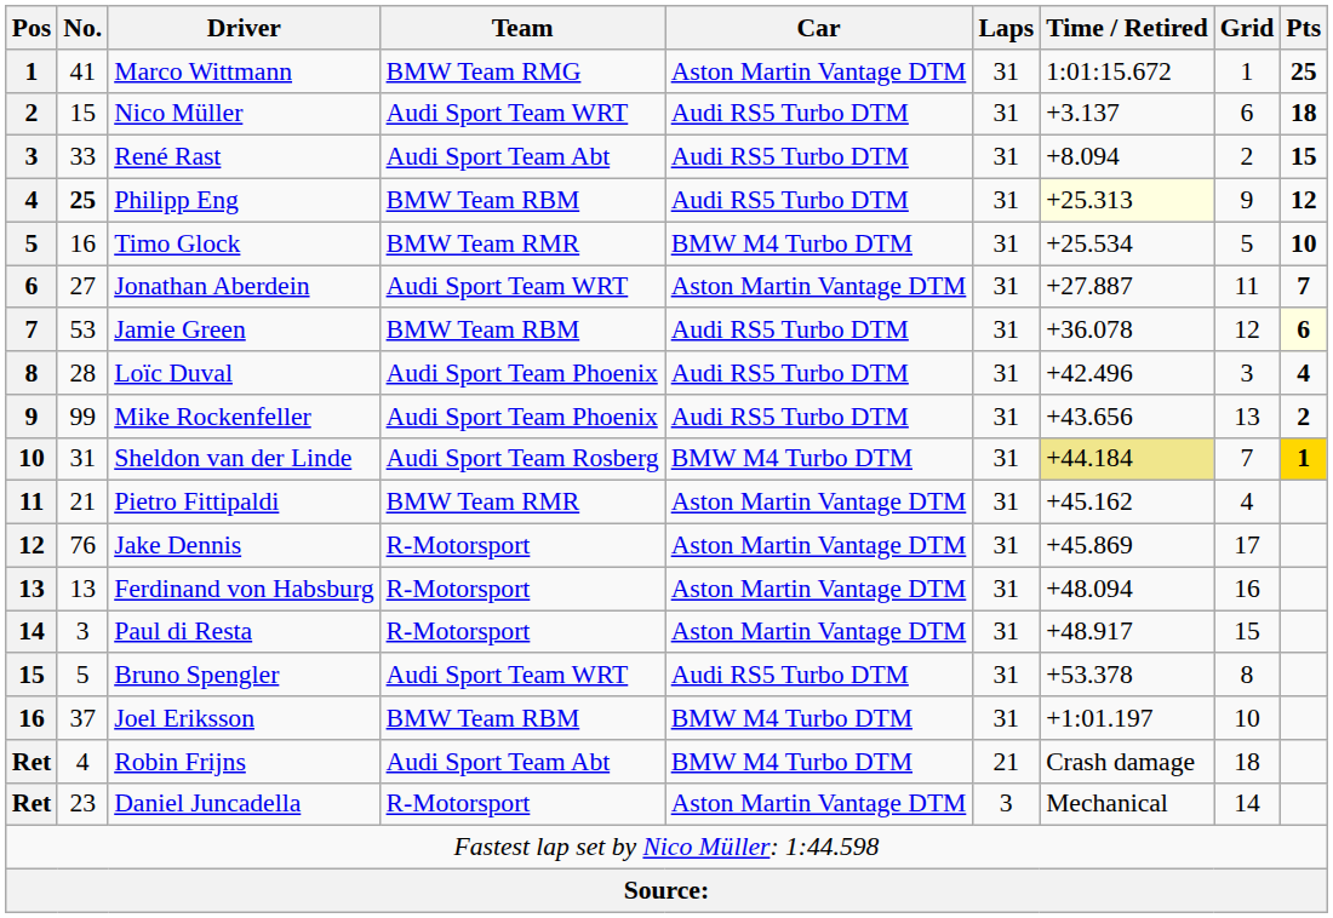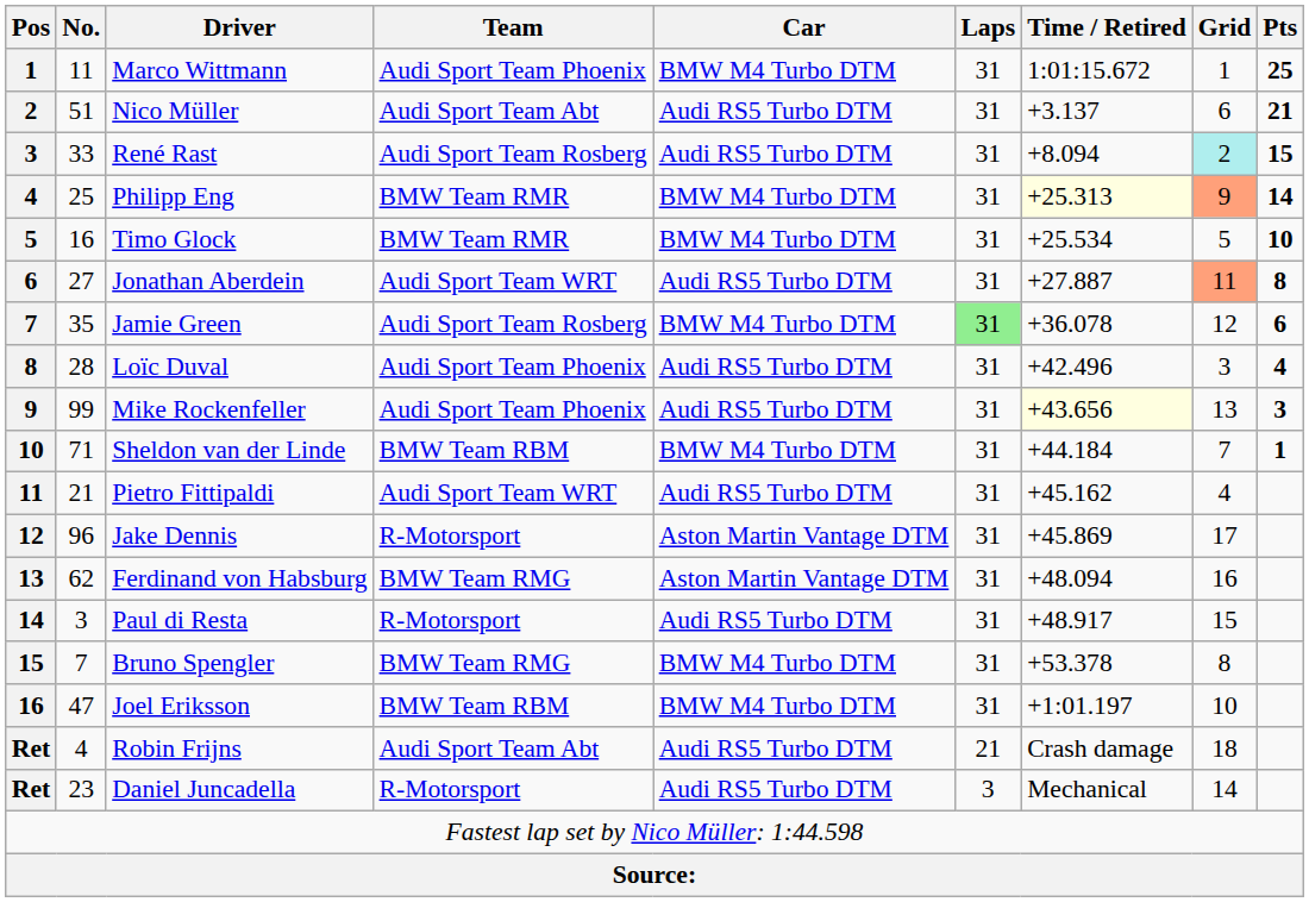Marco Wittmann | No.: 41 -> 11
Marco Wittmann | Team: BMW Team RMG -> Audi Sport Team Phoenix
Marco Wittmann | Car: Aston Martin Vantage DTM -> BMW M4 Turbo DTM
Nico Müller | No.: 15 -> 51
Nico Müller | Team: Audi Sport Team WRT -> Audi Sport Team Abt
Nico Müller | Pts: 18 -> 21
René Rast | Team: Audi Sport Team Abt -> Audi Sport Team Rosberg
René Rast | Grid: no background -> paleturquoise background
Philipp Eng | No.: bold -> normal
Philipp Eng | Team: BMW Team RBM -> BMW Team RMR
Philipp Eng | Car: Audi RS5 Turbo DTM -> BMW M4 Turbo DTM
Philipp Eng | Grid: no background -> lightsalmon background
Philipp Eng | Pts: 12 -> 14
Jonathan Aberdein | Car: Aston Martin Vantage DTM -> Audi RS5 Turbo DTM
Jonathan Aberdein | Grid: no background -> lightsalmon background
Jonathan Aberdein | Pts: 7 -> 8
Jamie Green | No.: 53 -> 35
Jamie Green | Team: BMW Team RBM -> Audi Sport Team Rosberg
Jamie Green | Car: Audi RS5 Turbo DTM -> BMW M4 Turbo DTM
Jamie Green | Laps: no background -> lightgreen background
Jamie Green | Pts: lightyellow background -> no background
Mike Rockenfeller | Time / Retired: no background -> lightyellow background
Mike Rockenfeller | Pts: 2 -> 3
Sheldon van der Linde | No.: 31 -> 71
Sheldon van der Linde | Team: Audi Sport Team Rosberg -> BMW Team RBM
Sheldon van der Linde | Time / Retired: khaki background -> no background
Sheldon van der Linde | Pts: gold background -> no background
Pietro Fittipaldi | Team: BMW Team RMR -> Audi Sport Team WRT
Pietro Fittipaldi | Car: Aston Martin Vantage DTM -> Audi RS5 Turbo DTM
Jake Dennis | No.: 76 -> 96
Ferdinand von Habsburg | No.: 13 -> 62
Ferdinand von Habsburg | Team: R-Motorsport -> BMW Team RMG
Paul di Resta | Car: Aston Martin Vantage DTM -> Audi RS5 Turbo DTM
Bruno Spengler | No.: 5 -> 7
Bruno Spengler | Team: Audi Sport Team WRT -> BMW Team RMG
Bruno Spengler | Car: Audi RS5 Turbo DTM -> BMW M4 Turbo DTM
Joel Eriksson | No.: 37 -> 47
Robin Frijns | Car: BMW M4 Turbo DTM -> Audi RS5 Turbo DTM
Daniel Juncadella | Car: Aston Martin Vantage DTM -> Audi RS5 Turbo DTM
